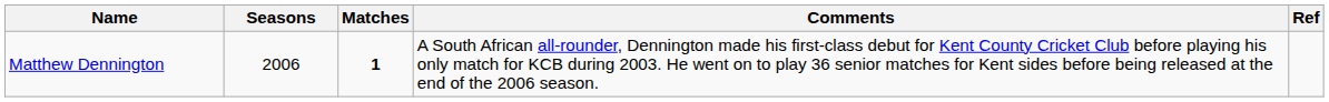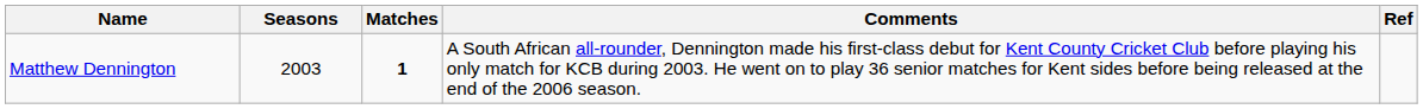Matthew Dennington | Seasons: 2006 -> 2003
